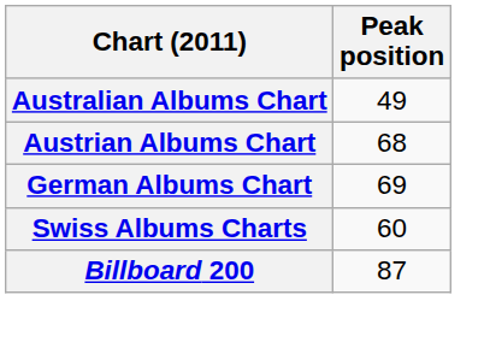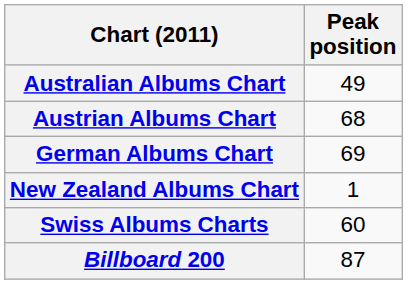+ row: New Zealand Albums Chart | 1
